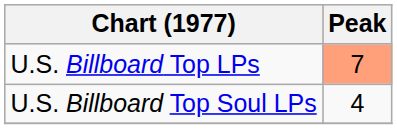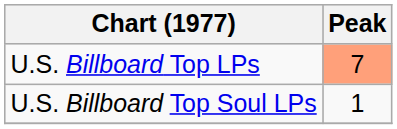U.S. Billboard Top Soul LPs | Peak: 4 -> 1
